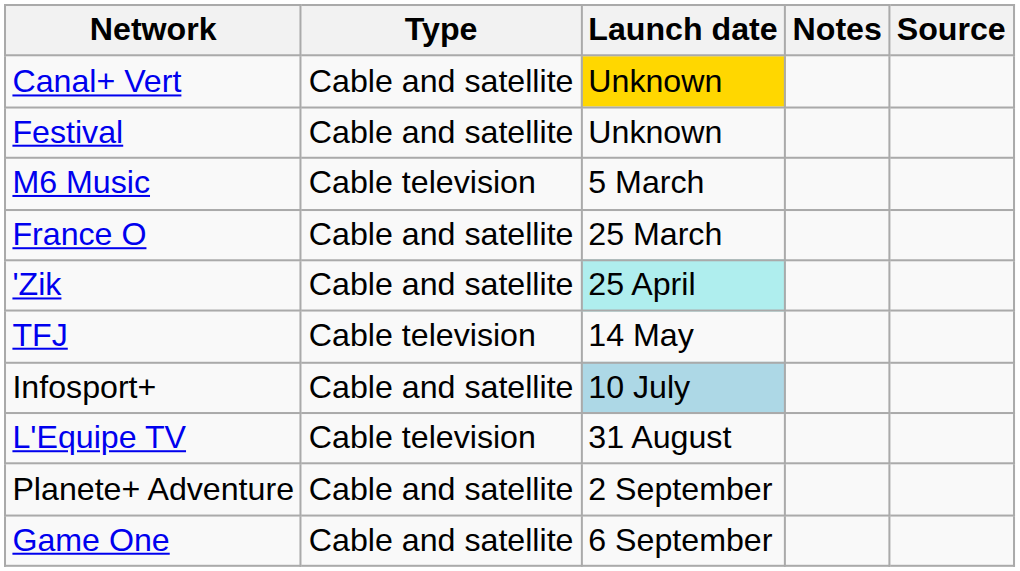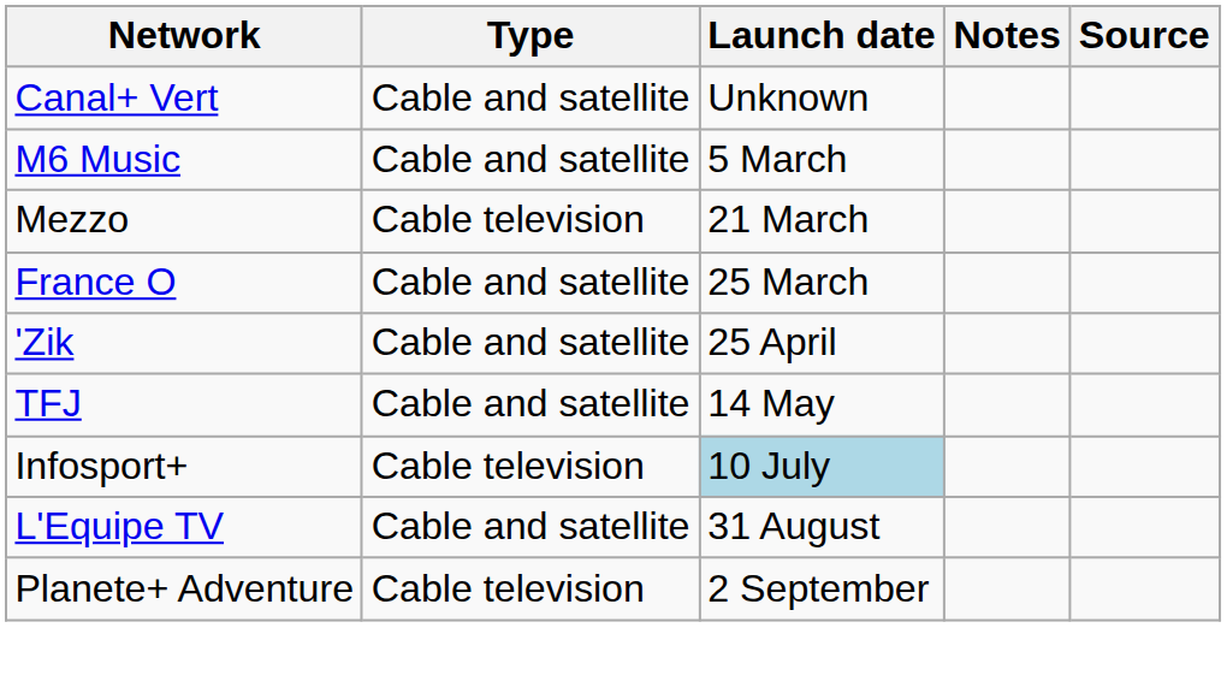Canal+ Vert | Launch date: gold background -> no background
- row: Festival | Cable and satellite | Unknown
M6 Music | Type: Cable television -> Cable and satellite
+ row: Mezzo | Cable television | 21 March
'Zik | Launch date: paleturquoise background -> no background
TFJ | Type: Cable television -> Cable and satellite
Infosport+ | Type: Cable and satellite -> Cable television
L'Equipe TV | Type: Cable television -> Cable and satellite
Planete+ Adventure | Type: Cable and satellite -> Cable television
- row: Game One | Cable and satellite | 6 September
